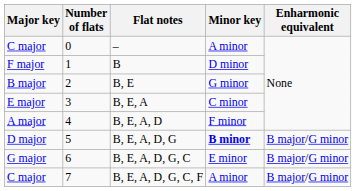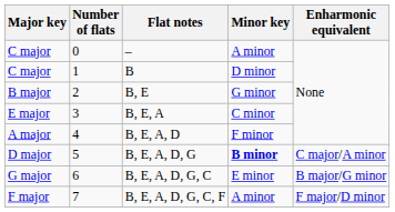B | Major key: F major -> C major
B, E, A, D, G | Enharmonic equivalent: B major/G minor -> C major/A minor
B, E, A, D, G, C, F | Major key: C major -> F major
B, E, A, D, G, C, F | Enharmonic equivalent: B major/G minor -> F major/D minor
